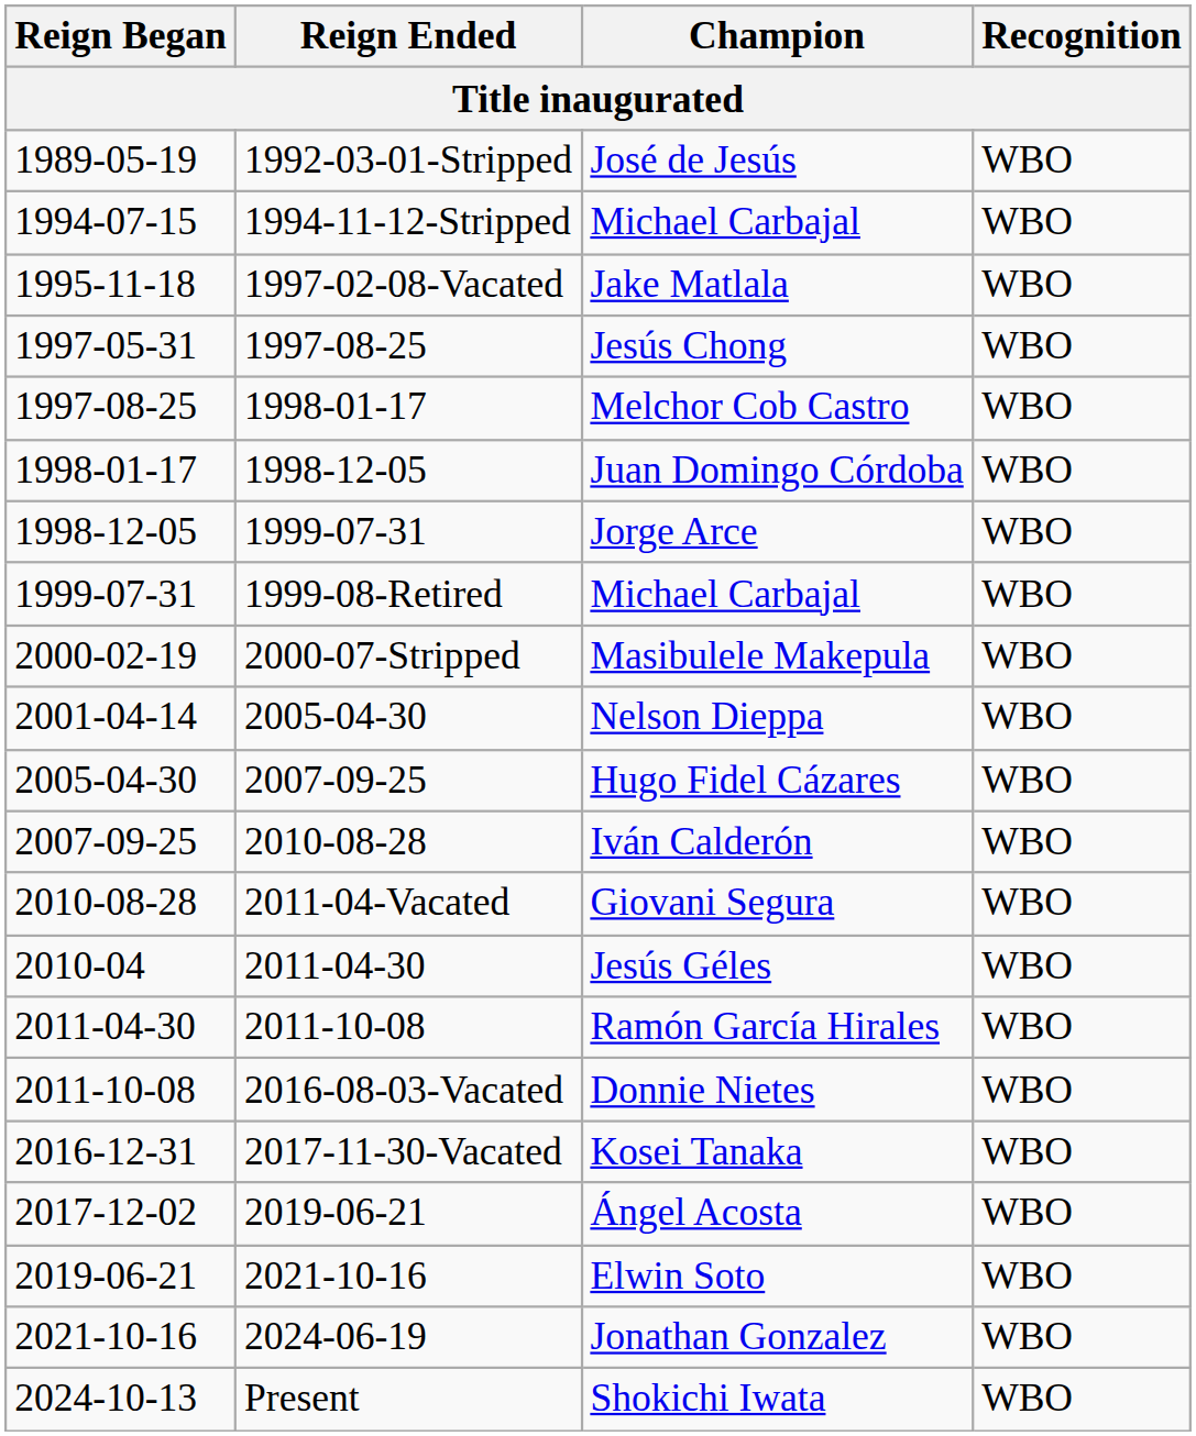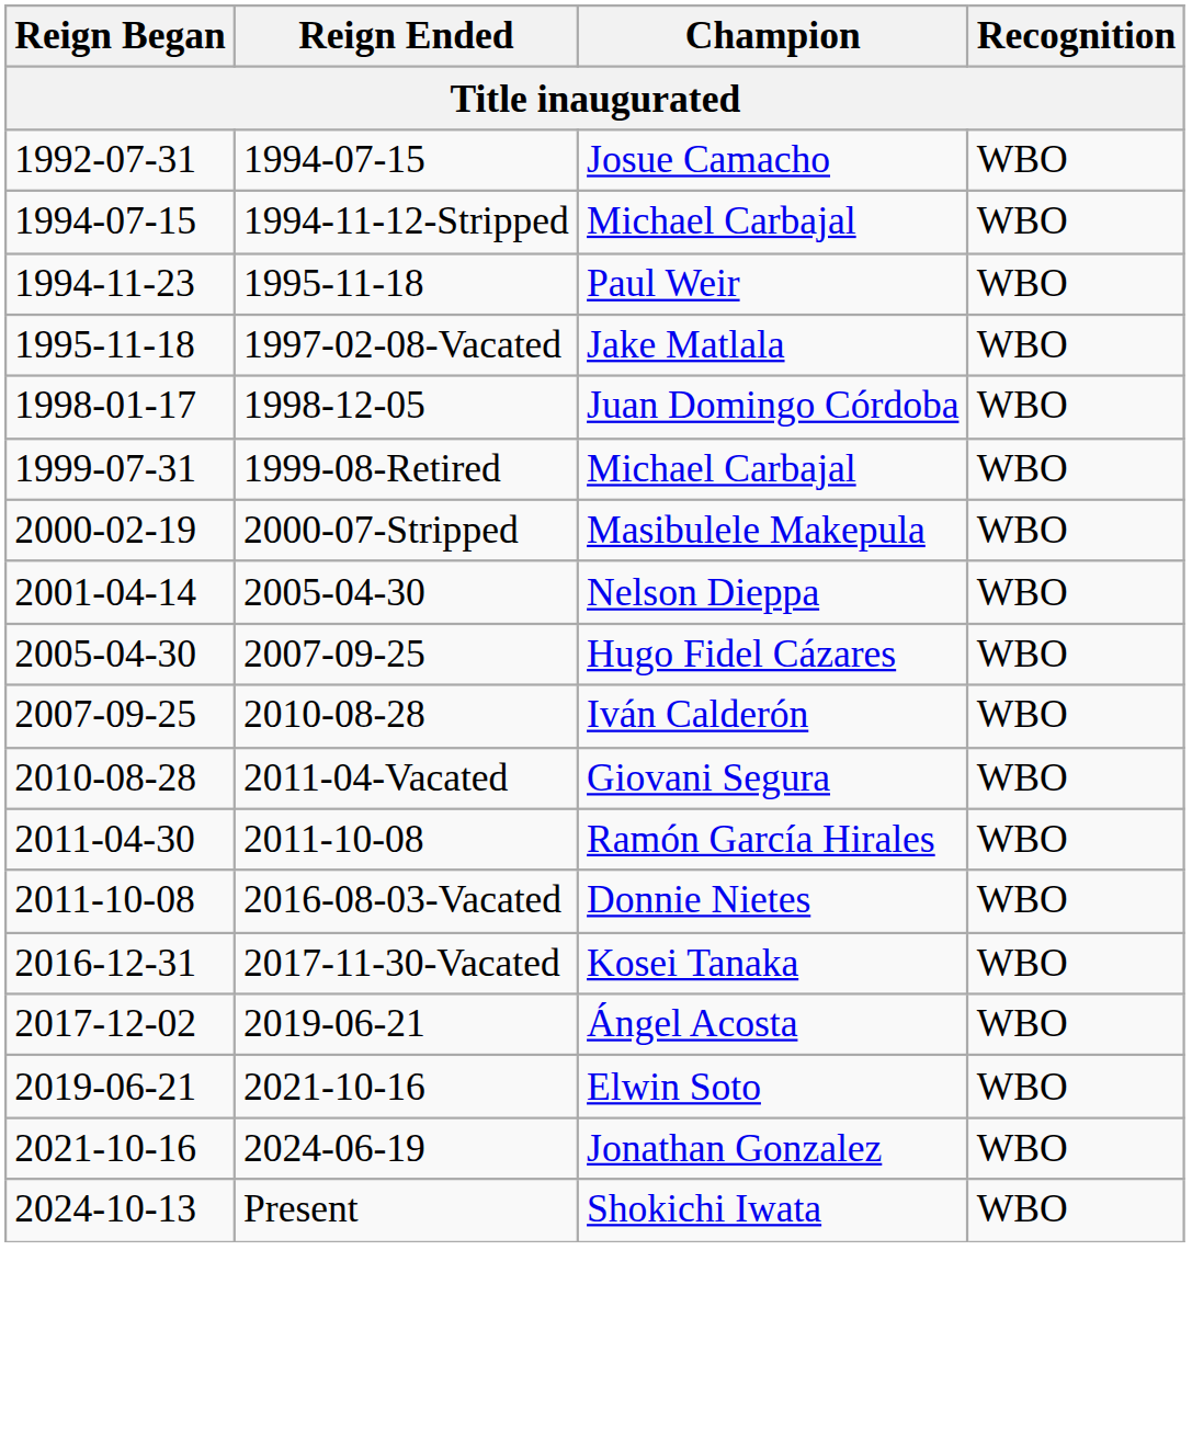- row: 1989-05-19 | 1992-03-01-Stripped | José de Jesús | WBO
+ row: 1992-07-31 | 1994-07-15 | Josue Camacho | WBO
+ row: 1994-11-23 | 1995-11-18 | Paul Weir | WBO
- row: 1997-05-31 | 1997-08-25 | Jesús Chong | WBO
- row: 1997-08-25 | 1998-01-17 | Melchor Cob Castro | WBO
- row: 1998-12-05 | 1999-07-31 | Jorge Arce | WBO
- row: 2010-04 | 2011-04-30 | Jesús Géles | WBO
